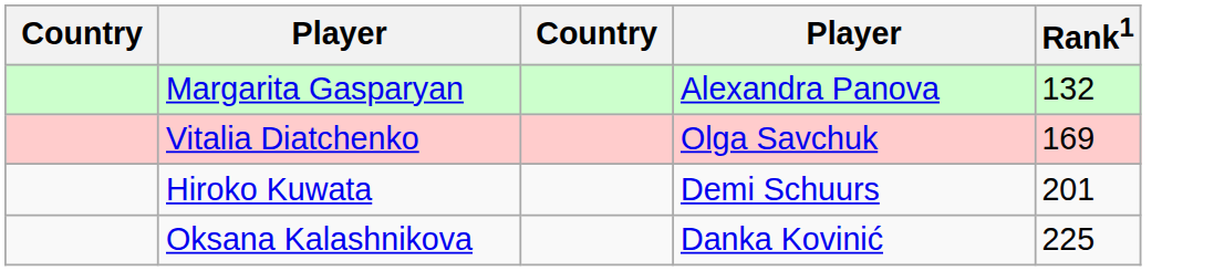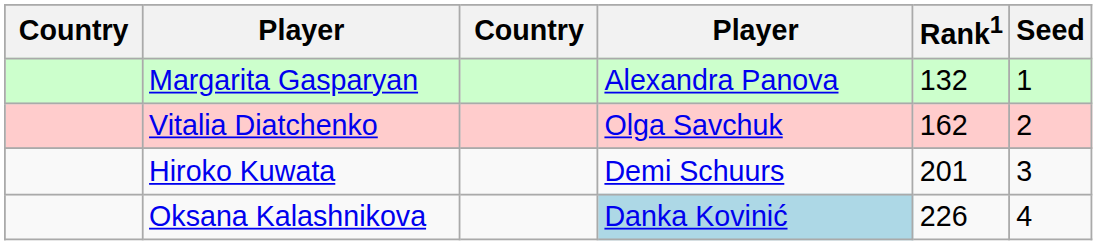+ column: Seed | 1 | 2 | 3 | 4
Vitalia Diatchenko | Rank1: 169 -> 162
Oksana Kalashnikova | column 4: no background -> lightblue background
Oksana Kalashnikova | Rank1: 225 -> 226
